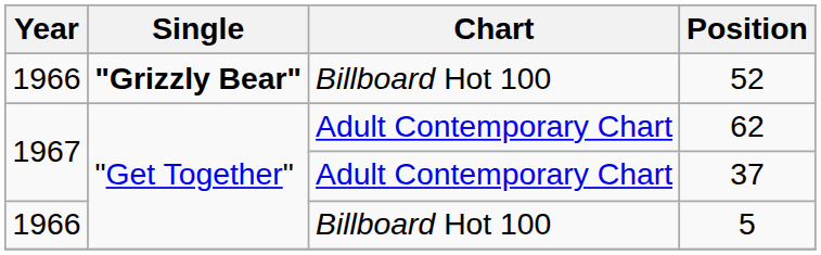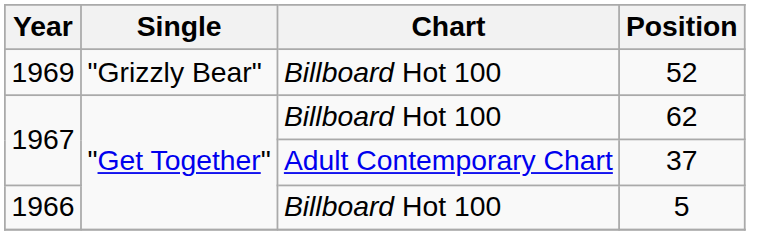52 | Year: 1966 -> 1969
52 | Single: bold -> normal
62 | Chart: Adult Contemporary Chart -> Billboard Hot 100
